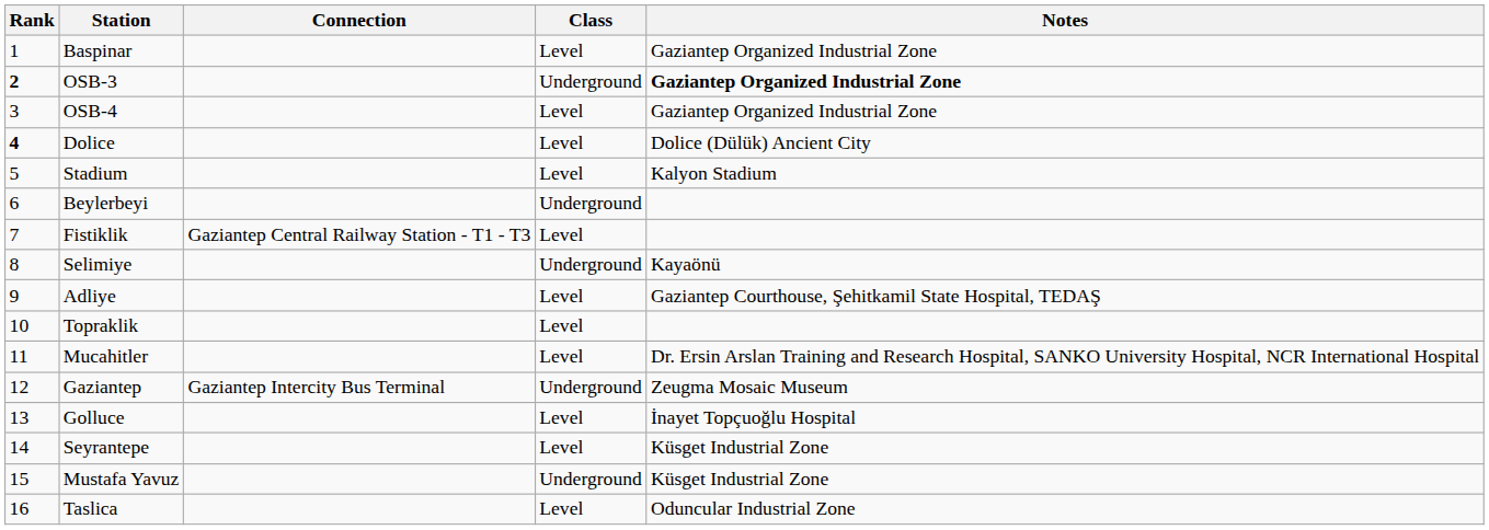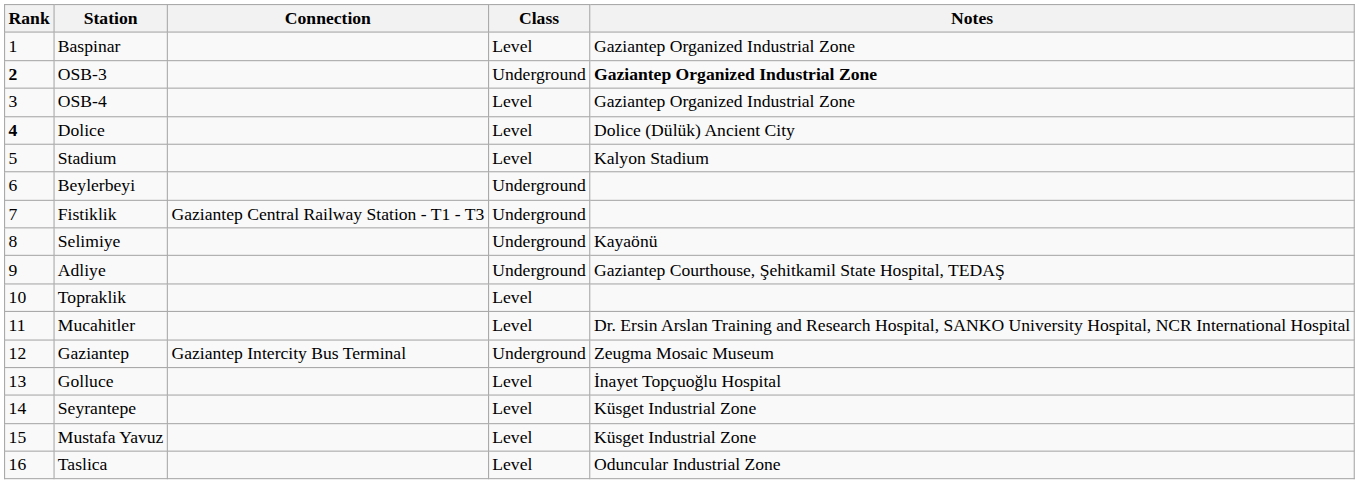Fistiklik | Class: Level -> Underground
Adliye | Class: Level -> Underground
Mustafa Yavuz | Class: Underground -> Level
